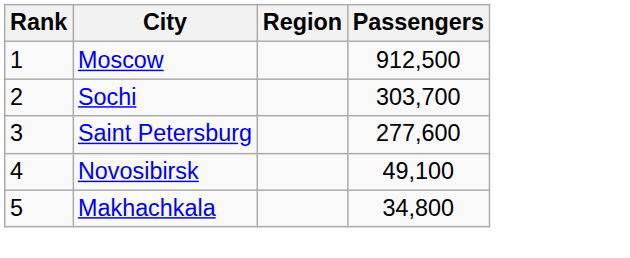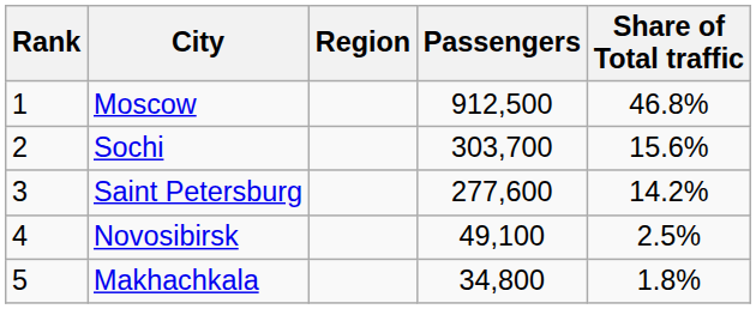+ column: Share of Total traffic | 46.8% | 15.6% | 14.2% | 2.5% | 1.8%
